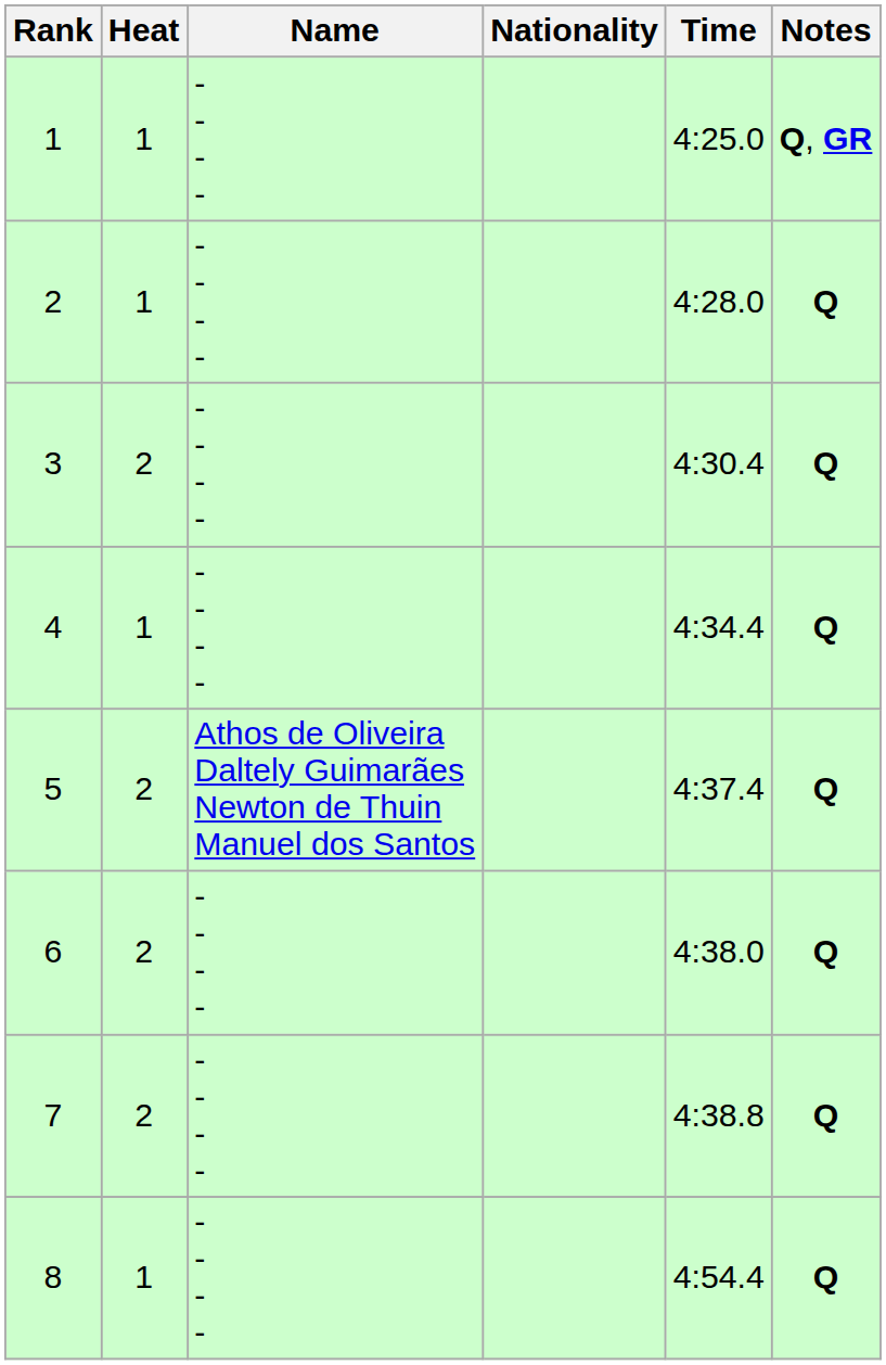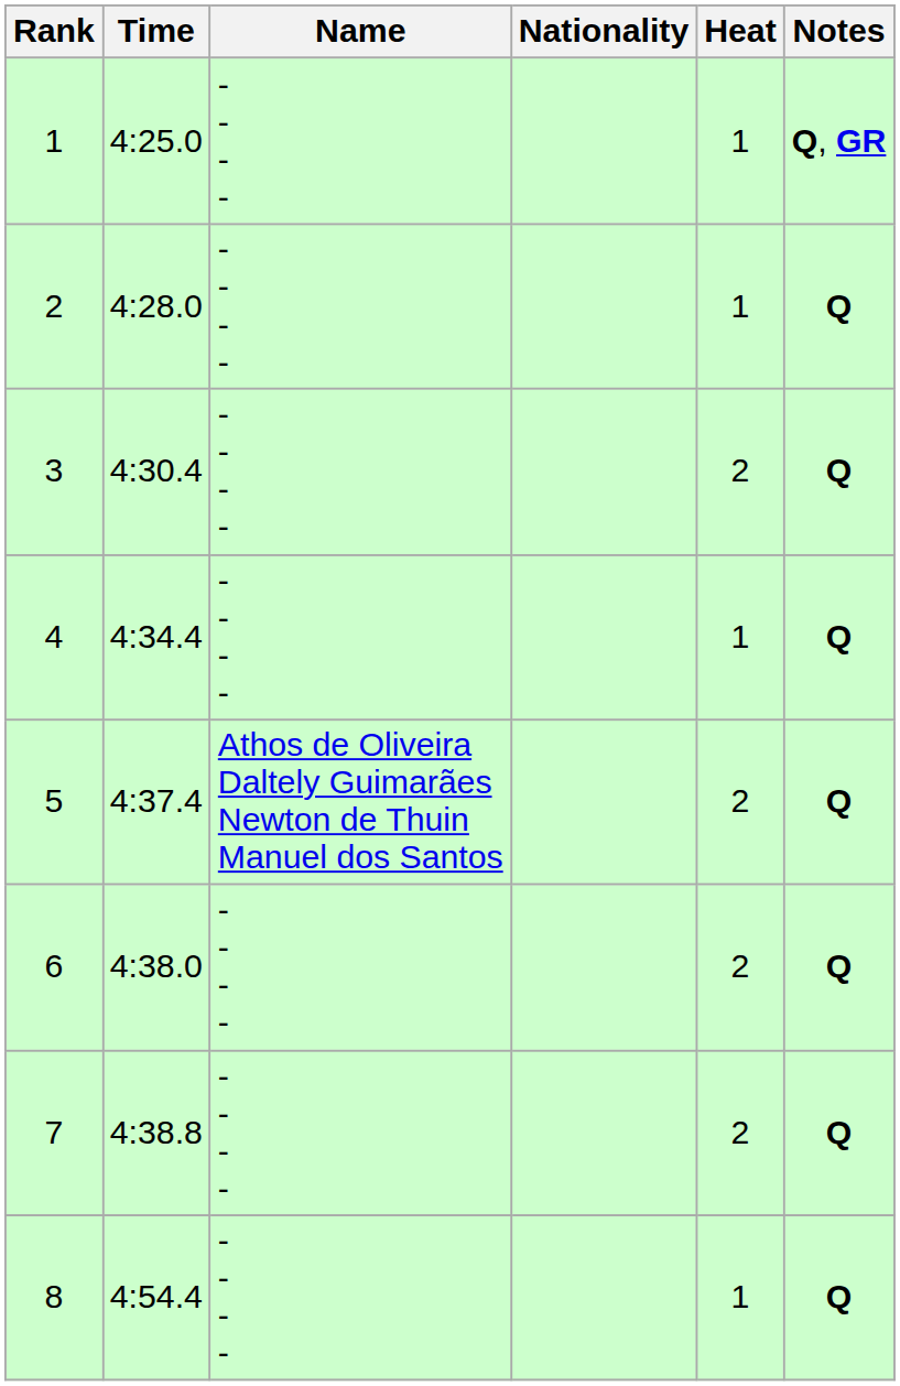columns swapped: Heat <-> Time
